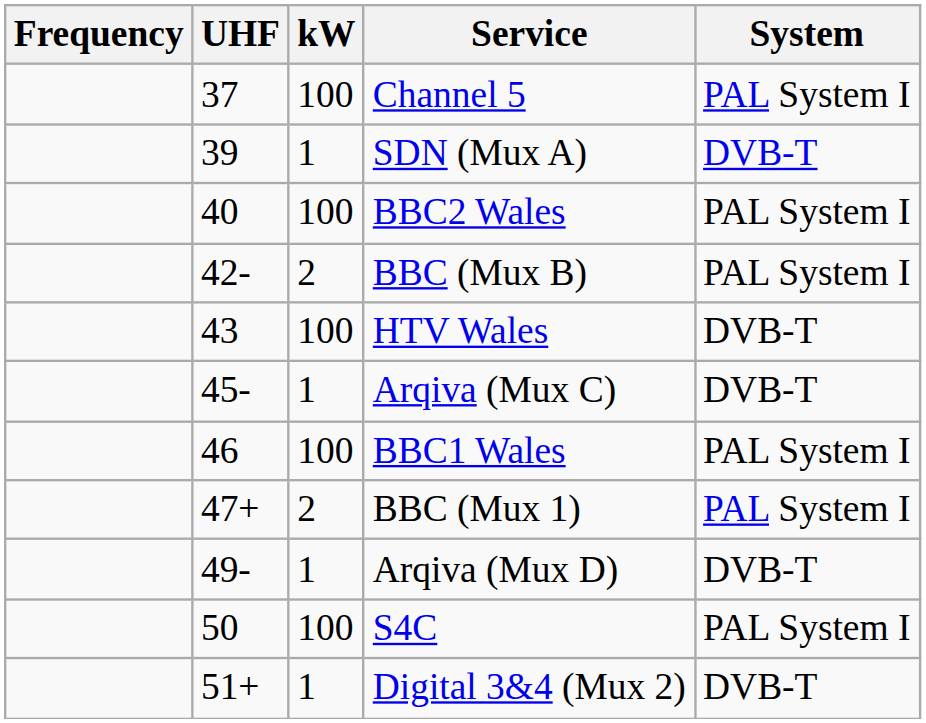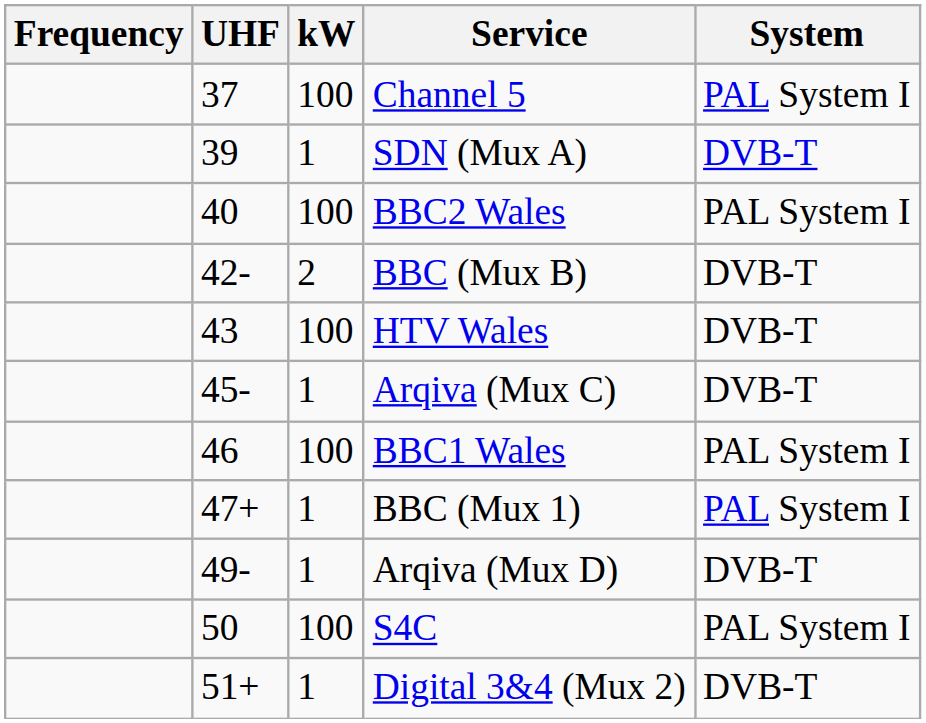BBC (Mux B) | System: PAL System I -> DVB-T
BBC (Mux 1) | kW: 2 -> 1
